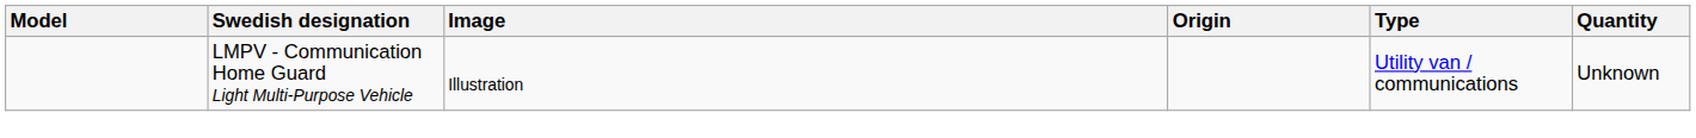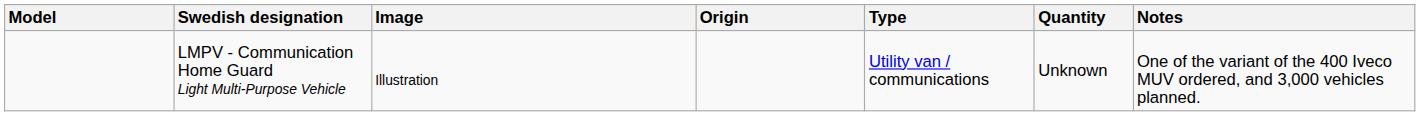+ column: Notes | One of the variant of the 400 Iveco MUV ordered, and 3,000 vehicles planned.
